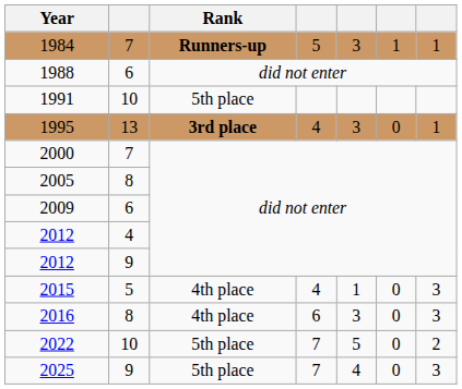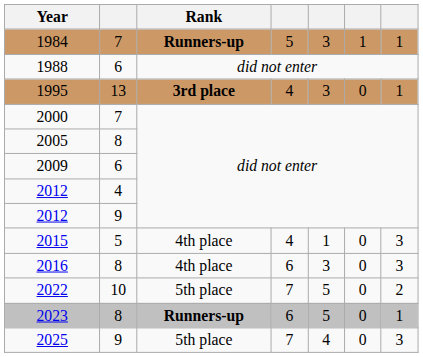- row: 1991 | 10 | 5th place
+ row: 2023 | 8 | Runners-up | 6 | 5 | 0 | 1
